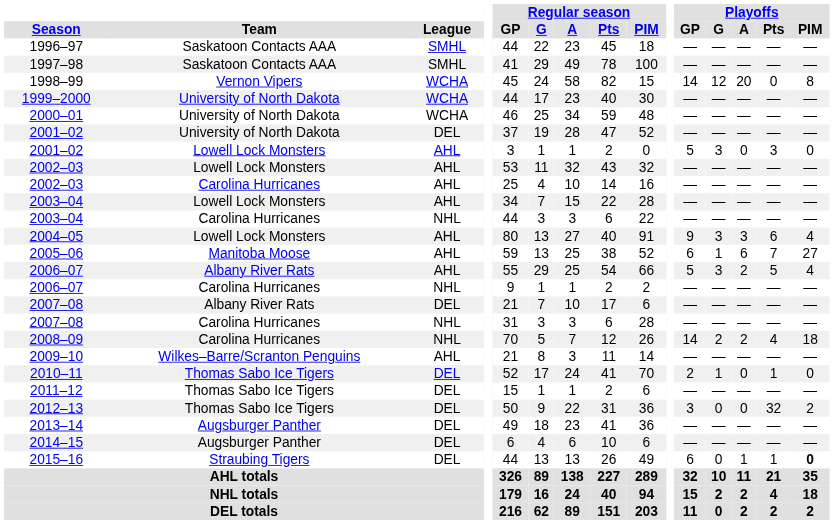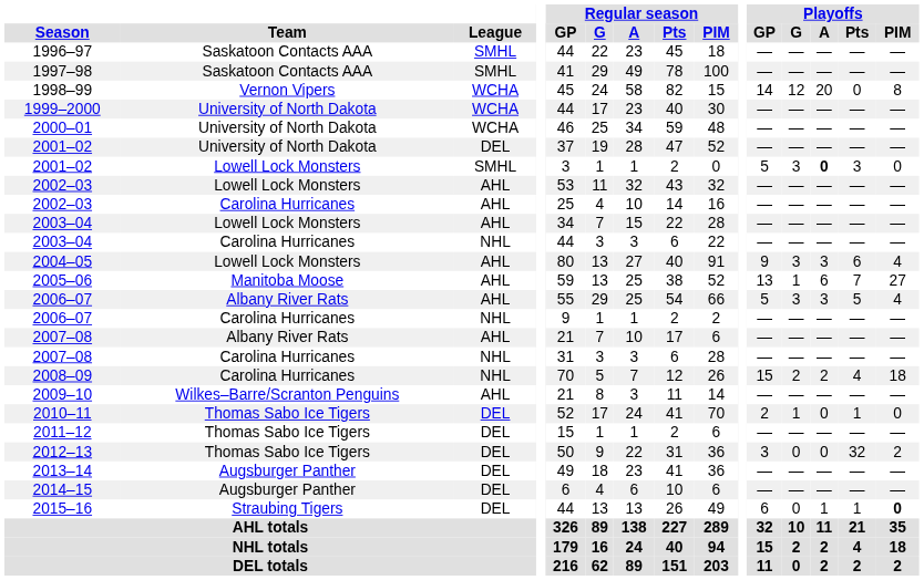2001–02 / Lowell Lock Monsters | League: AHL -> SMHL
2001–02 / Lowell Lock Monsters | Playoffs / A: normal -> bold
2005–06 | Playoffs / GP: 6 -> 13
2006–07 / Albany River Rats | Playoffs / A: 2 -> 3
2007–08 / Albany River Rats | League: DEL -> AHL
2008–09 | Playoffs / GP: 14 -> 15
